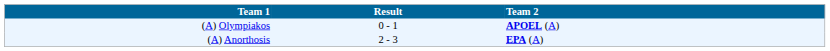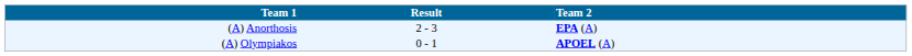rows swapped: (A) Anorthosis <-> (A) Olympiakos
